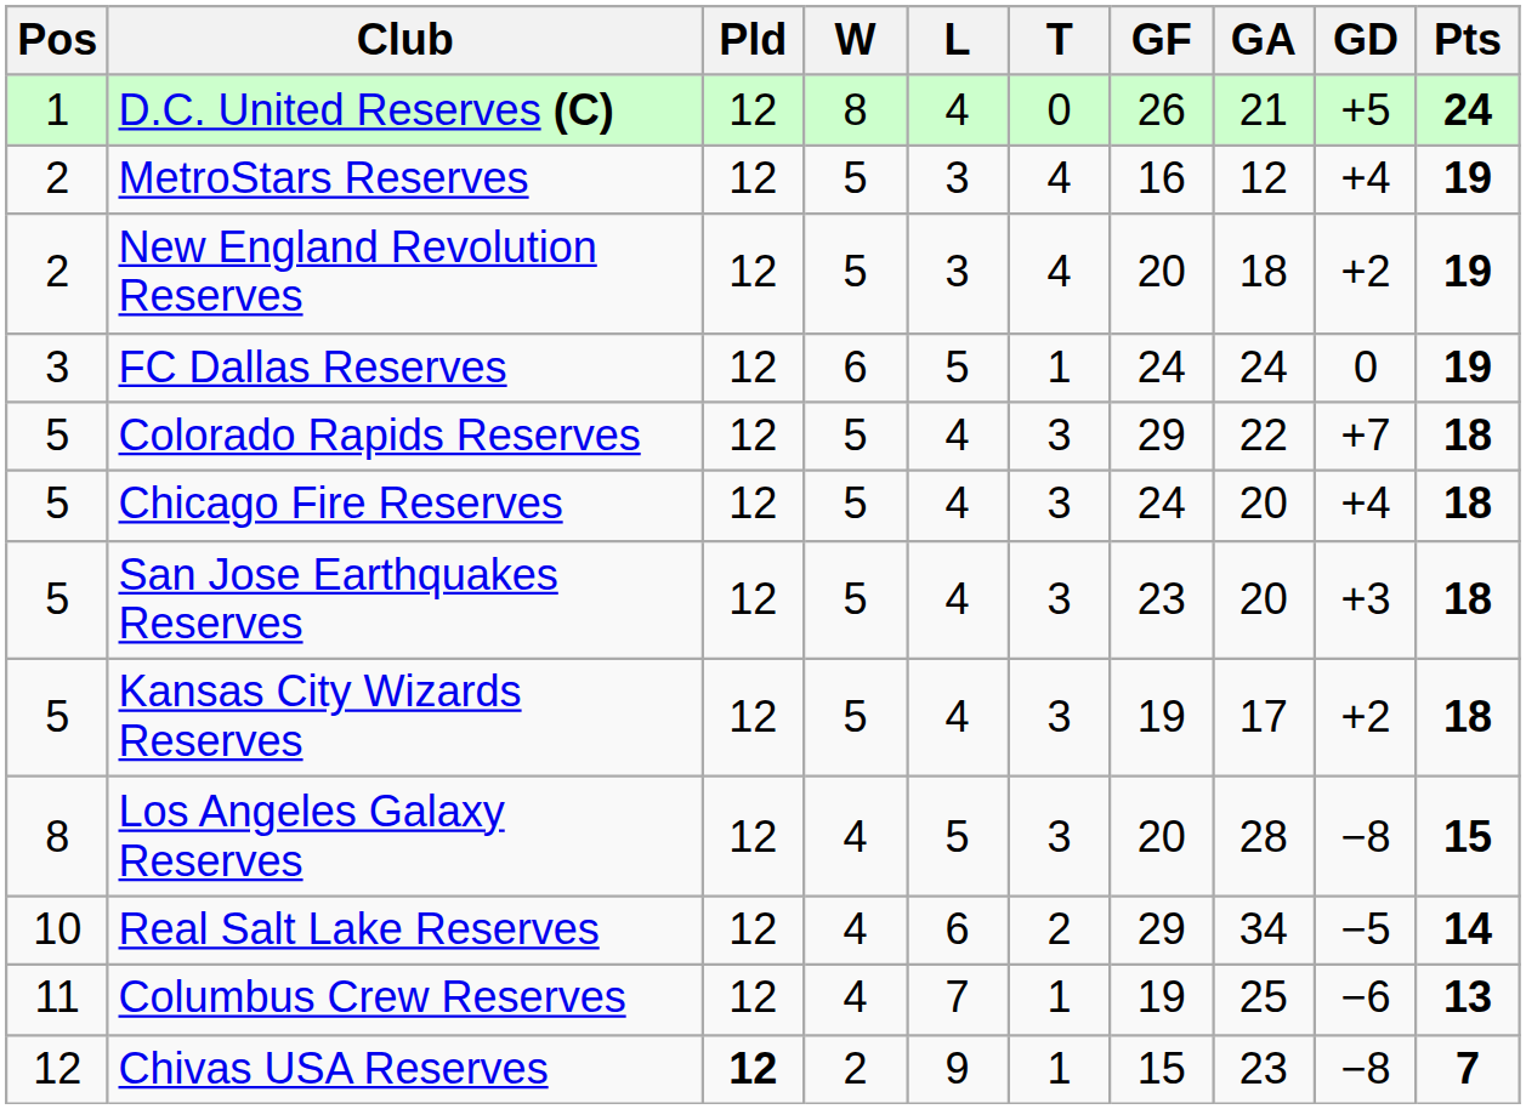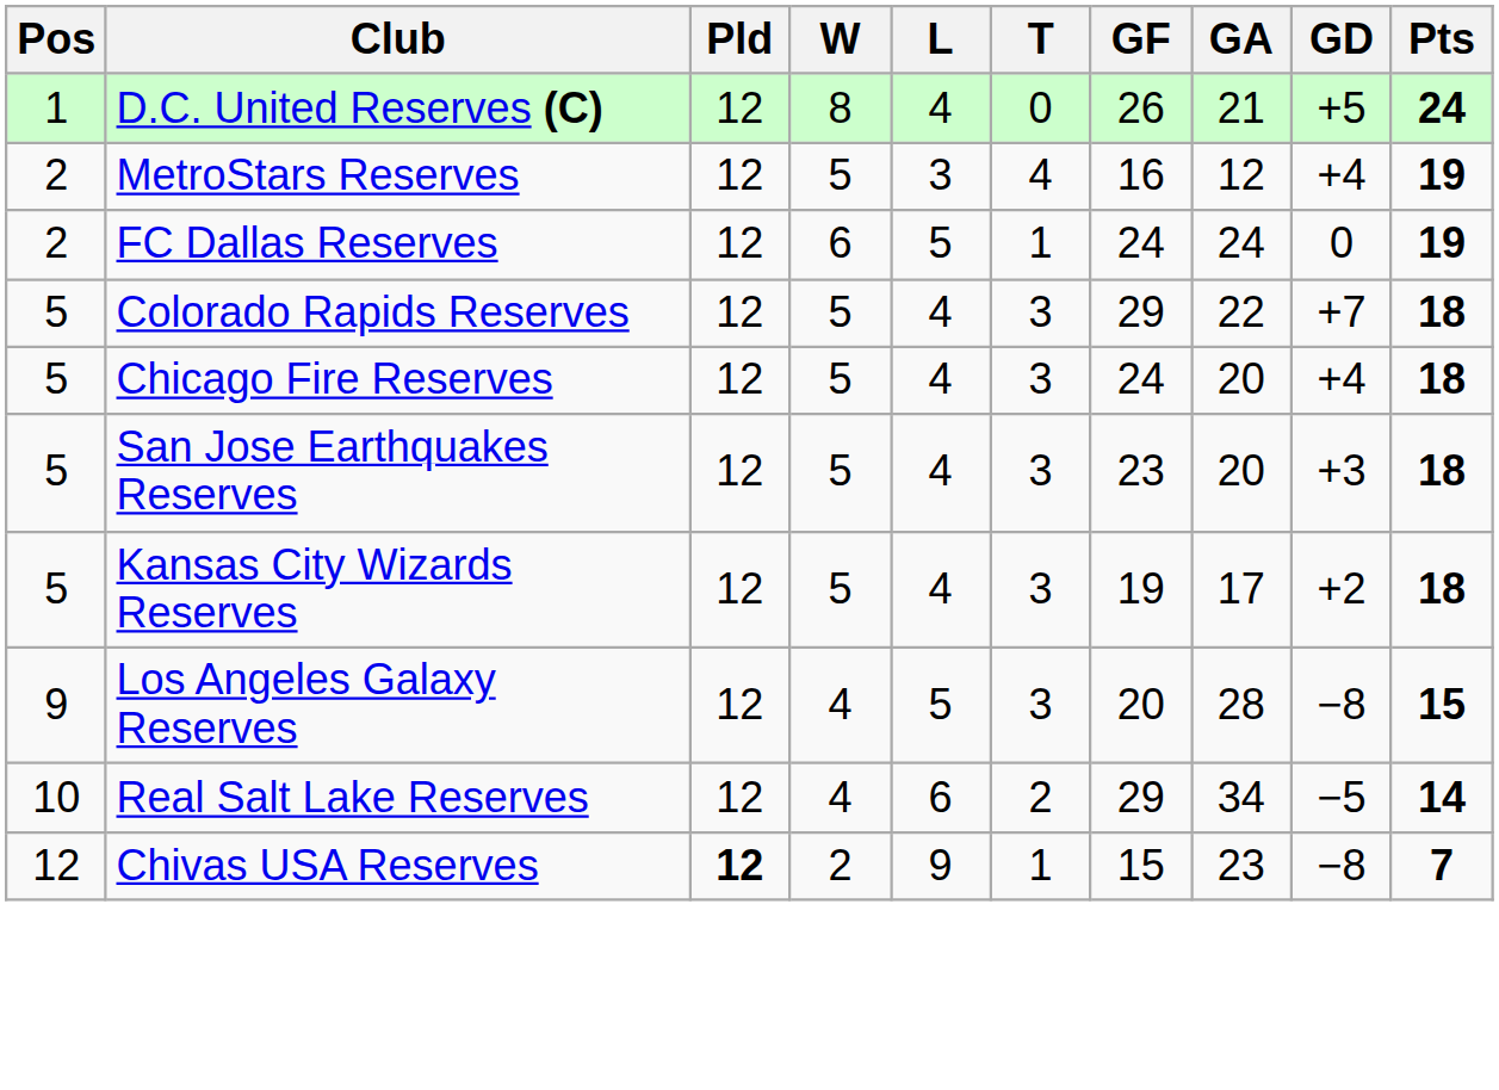- row: 2 | New England Revolution Reserves | 12 | 5 | 3 | 4 | 20 | 18 | +2 | 19
FC Dallas Reserves | Pos: 3 -> 2
Los Angeles Galaxy Reserves | Pos: 8 -> 9
- row: 11 | Columbus Crew Reserves | 12 | 4 | 7 | 1 | 19 | 25 | −6 | 13
